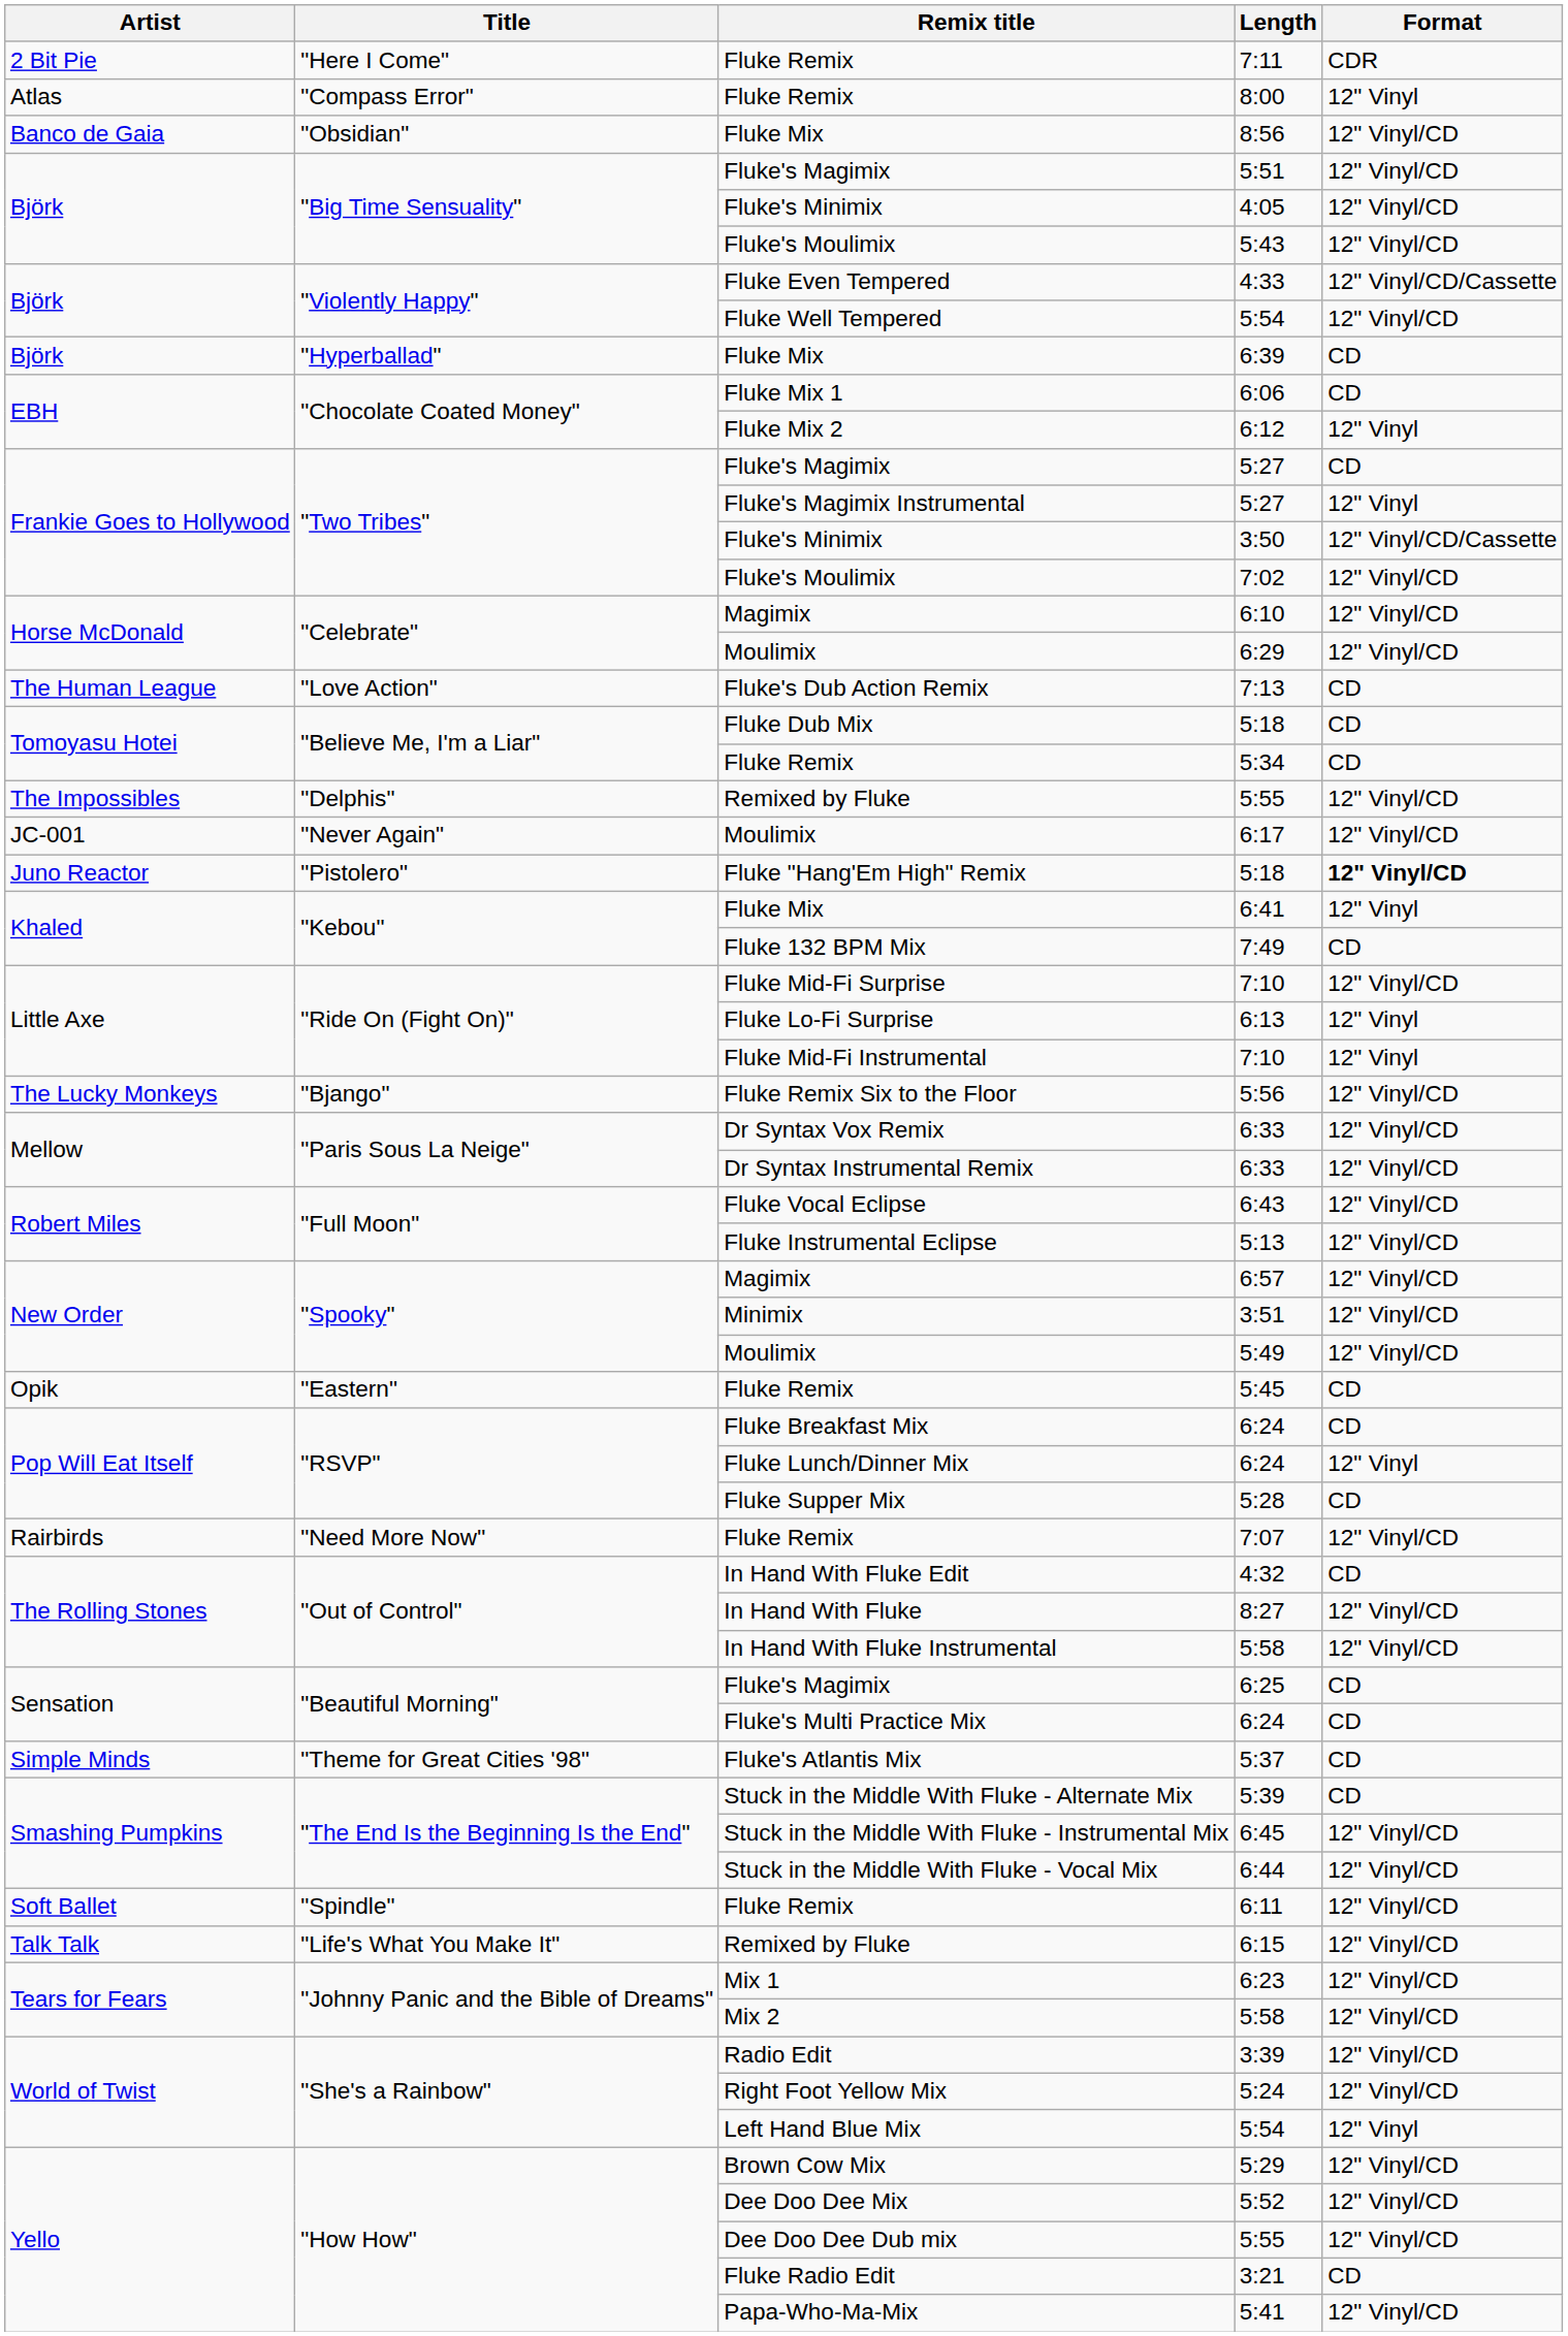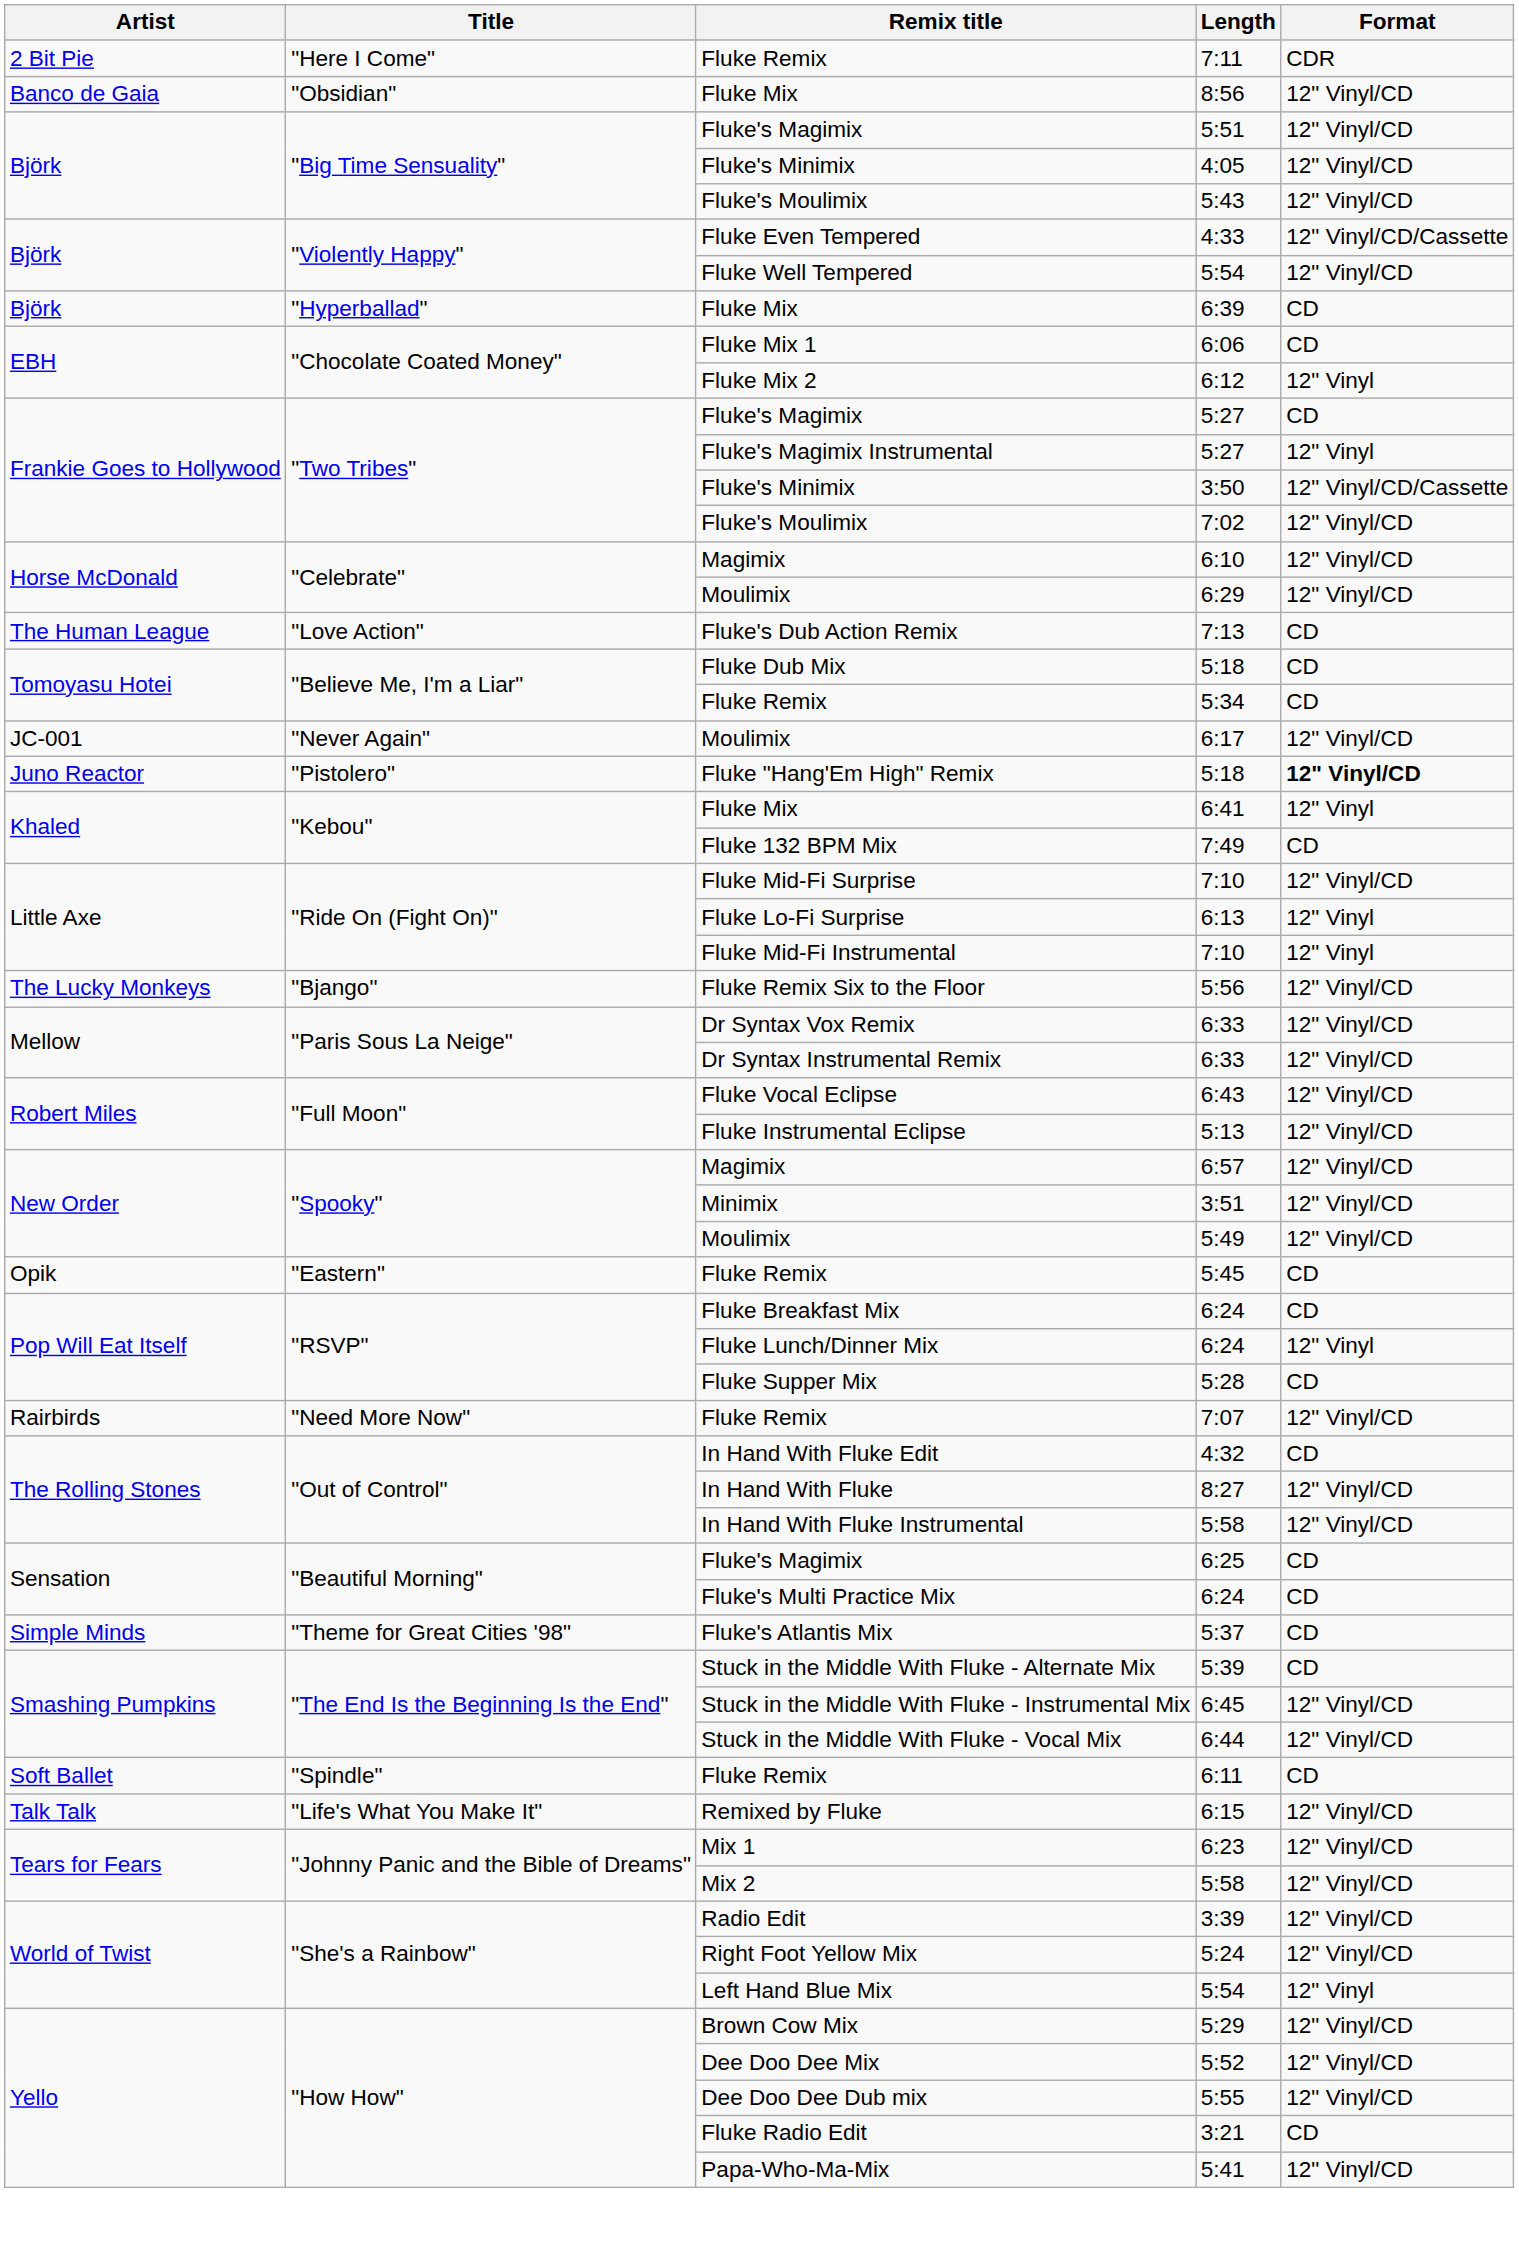- row: Atlas | "Compass Error" | Fluke Remix | 8:00 | 12" Vinyl
- row: The Impossibles | "Delphis" | Remixed by Fluke | 5:55 | 12" Vinyl/CD
6:11 | Format: 12" Vinyl/CD -> CD
